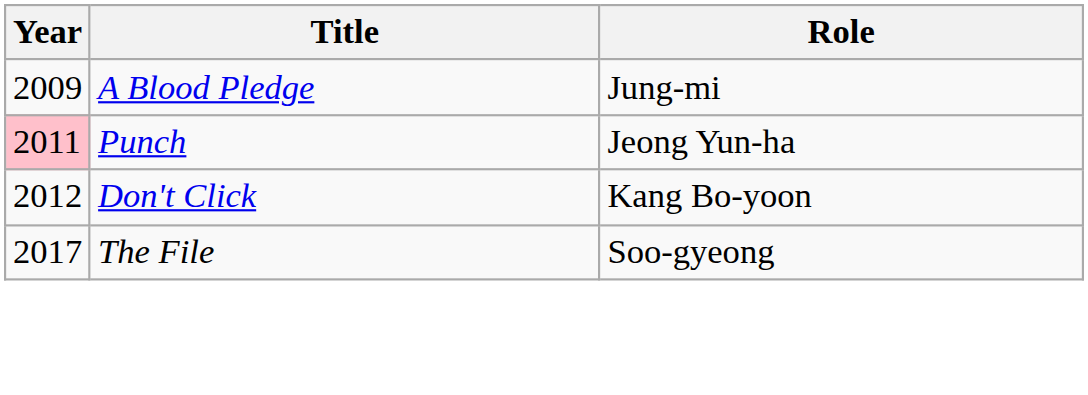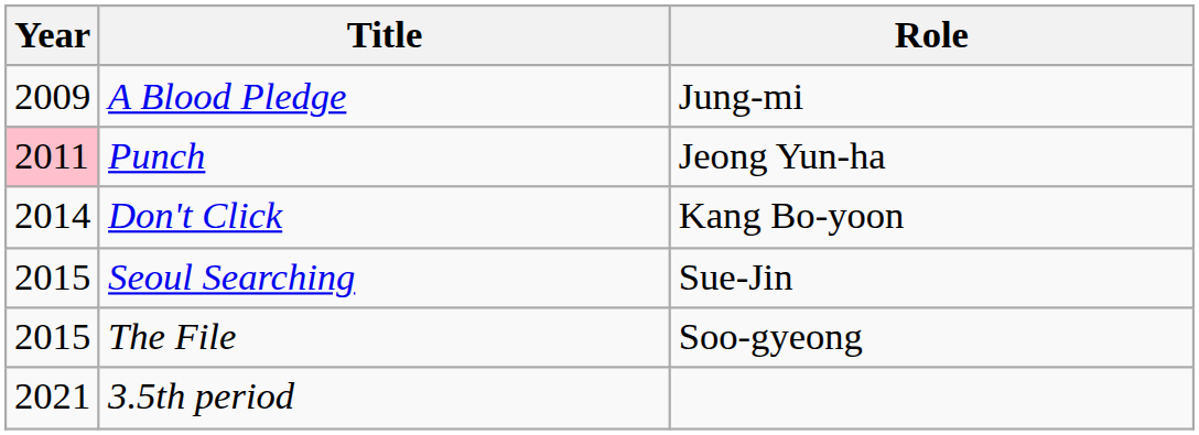Don't Click | Year: 2012 -> 2014
+ row: 2015 | Seoul Searching | Sue-Jin
The File | Year: 2017 -> 2015
+ row: 2021 | 3.5th period
